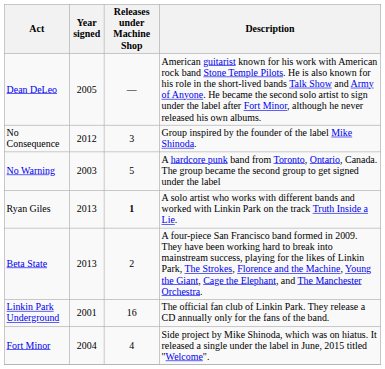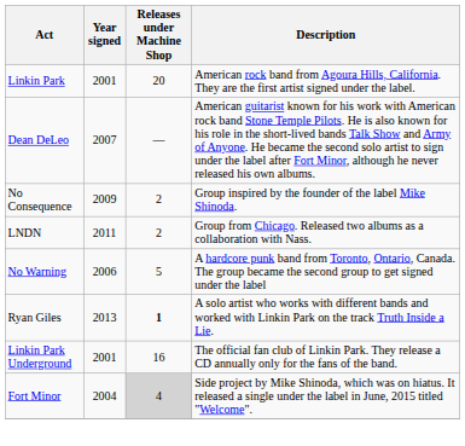+ row: Linkin Park | 2001 | 20 | American rock band from Agoura Hills, California. They are the first artist signed under the label.
Dean DeLeo | Year signed: 2005 -> 2007
No Consequence | Year signed: 2012 -> 2009
No Consequence | Releases under Machine Shop: 3 -> 2
+ row: LNDN | 2011 | 2 | Group from Chicago. Released two albums as a collaboration with Nass.
No Warning | Year signed: 2003 -> 2006
- row: Beta State | 2013 | 2 | A four-piece San Francisco band formed in 2009. They have been working hard to break into mainstream success, playing for the likes of Linkin Park, The Strokes, Florence and the Machine, Young the Giant, Cage the Elephant, and The Manchester Orchestra.
Fort Minor | Releases under Machine Shop: no background -> lightgrey background
